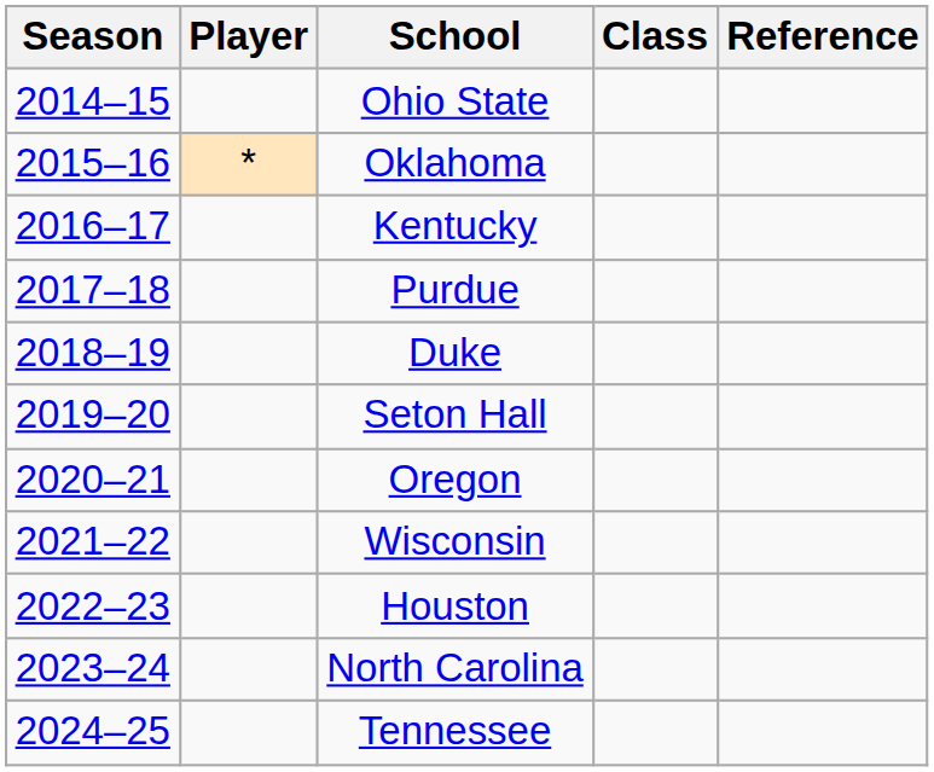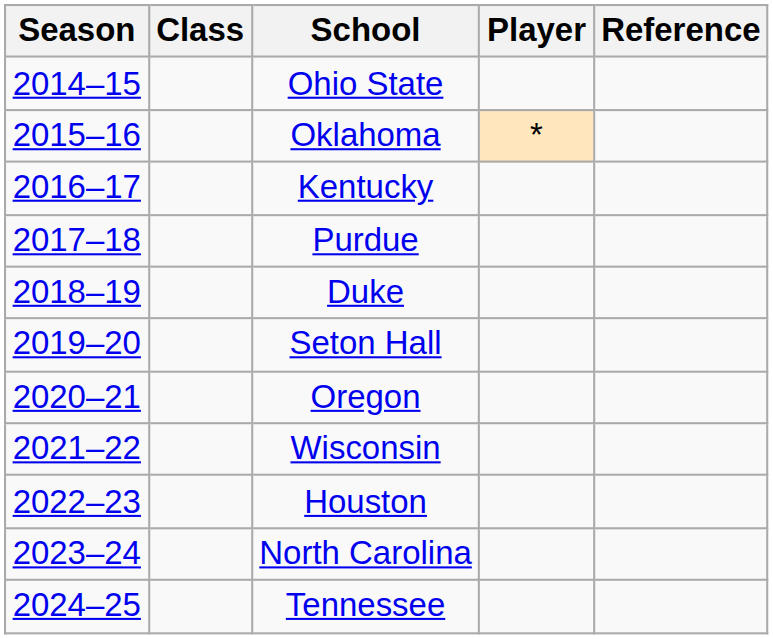columns swapped: Player <-> Class
